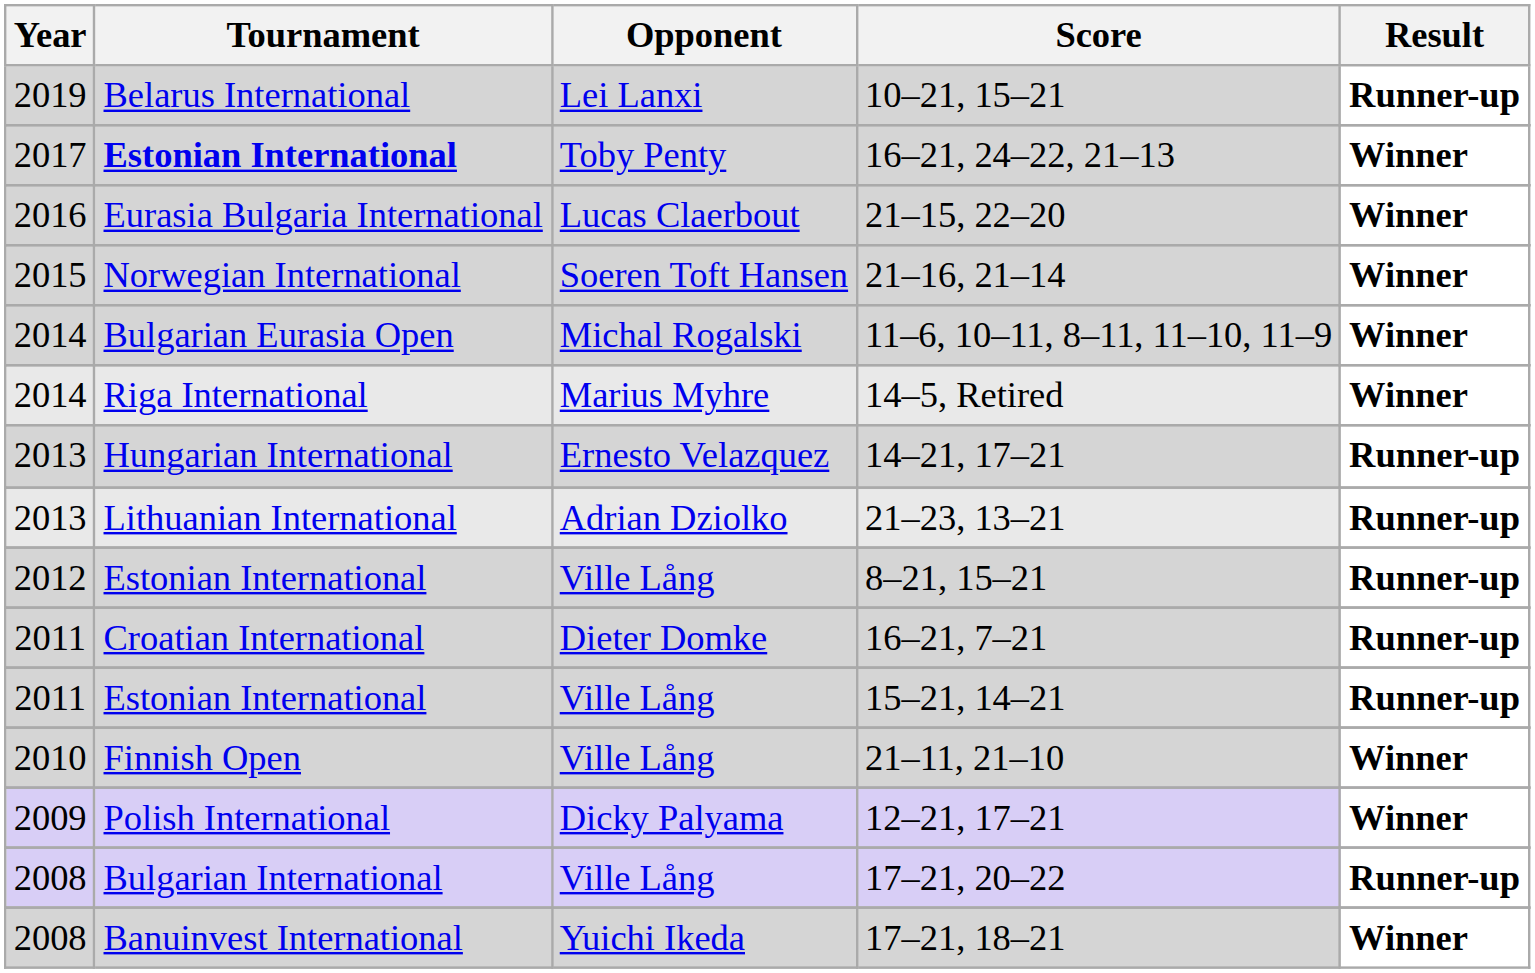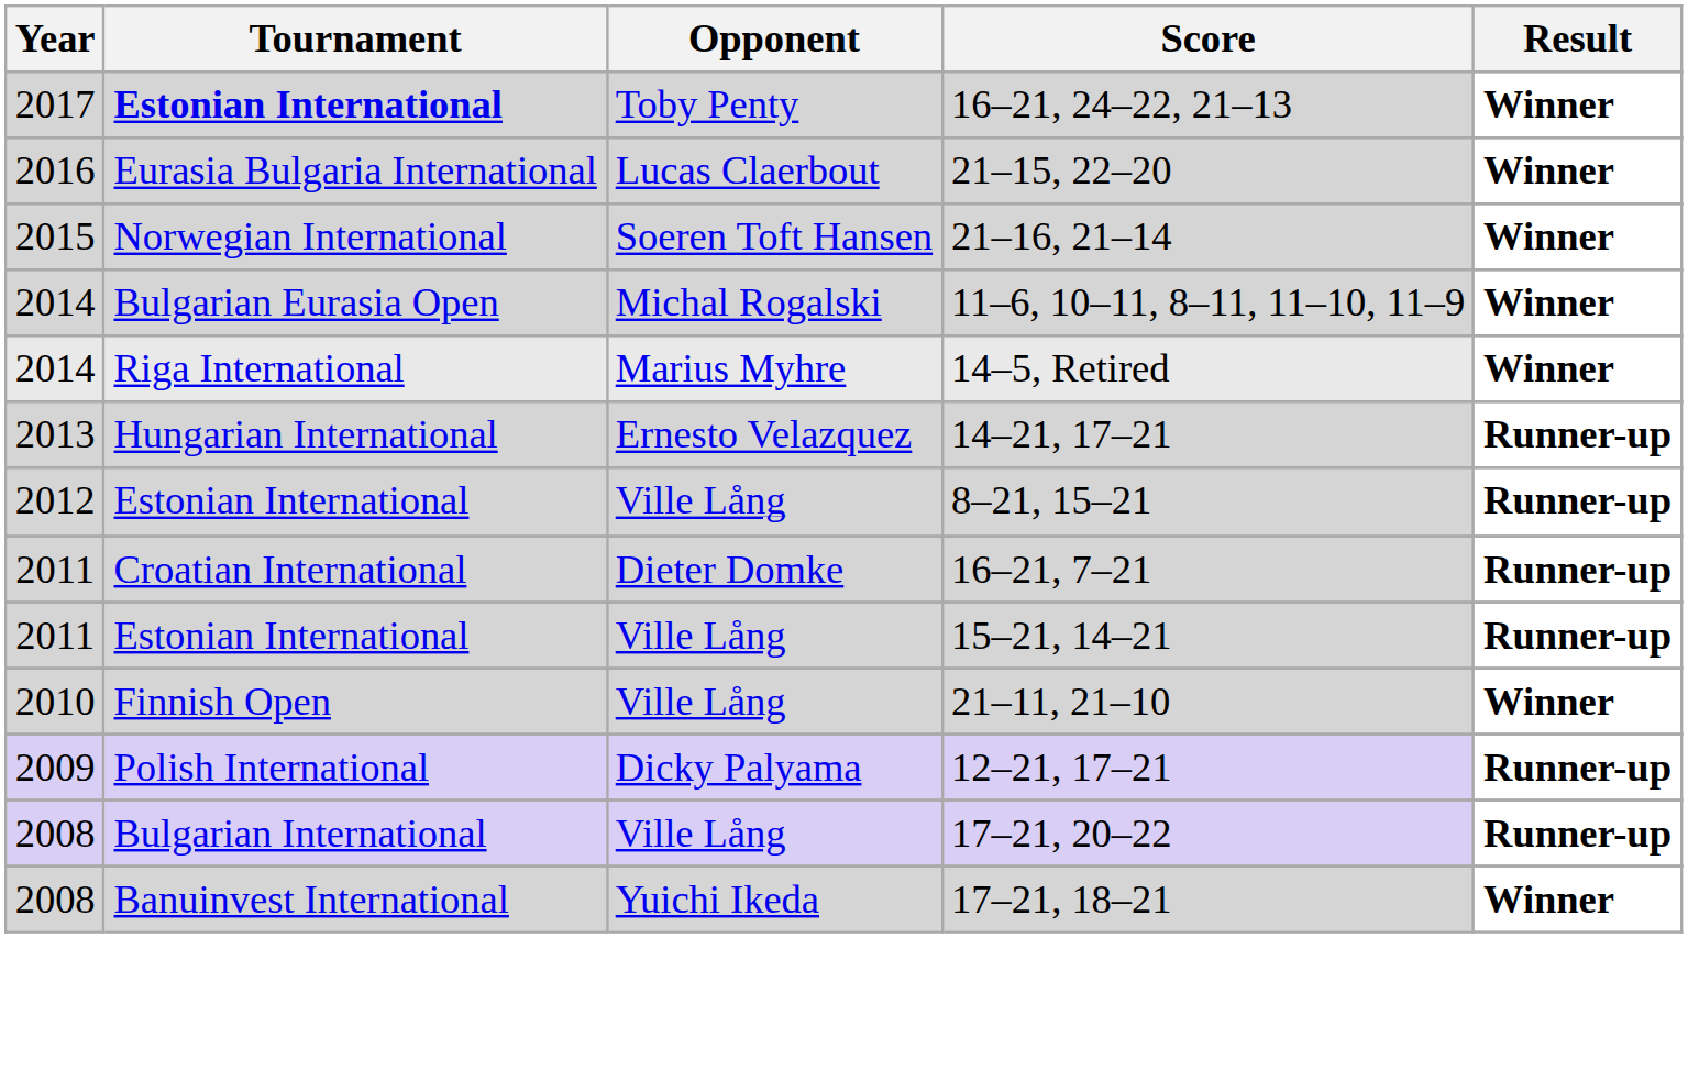- row: 2019 | Belarus International | Lei Lanxi | 10–21, 15–21 | Runner-up
- row: 2013 | Lithuanian International | Adrian Dziolko | 21–23, 13–21 | Runner-up
12–21, 17–21 | Result: Winner -> Runner-up
